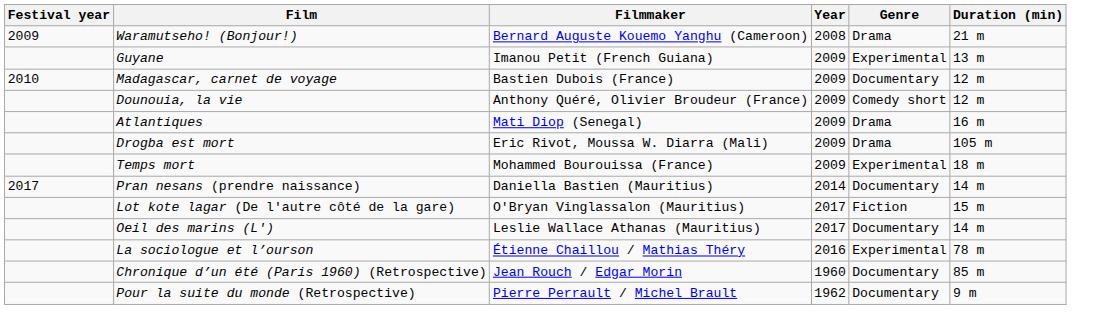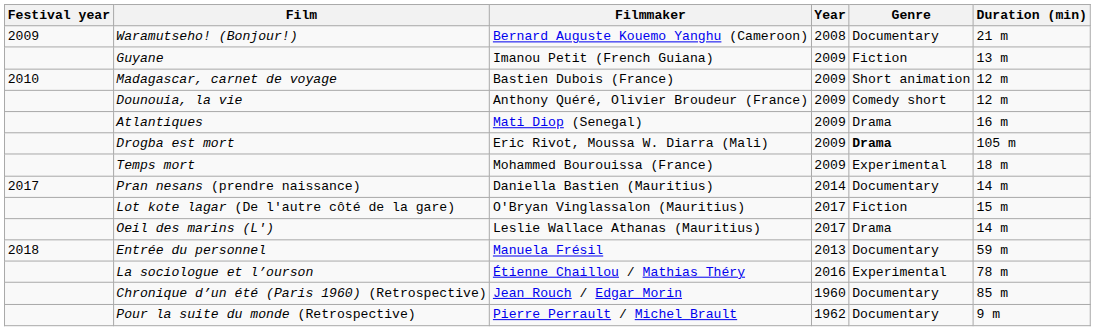Waramutseho! (Bonjour!) | Genre: Drama -> Documentary
Guyane | Genre: Experimental -> Fiction
Madagascar, carnet de voyage | Genre: Documentary -> Short animation
Drogba est mort | Genre: normal -> bold
Oeil des marins (L') | Genre: Documentary -> Drama
+ row: 2018 | Entrée du personnel | Manuela Frésil | 2013 | Documentary | 59 m
